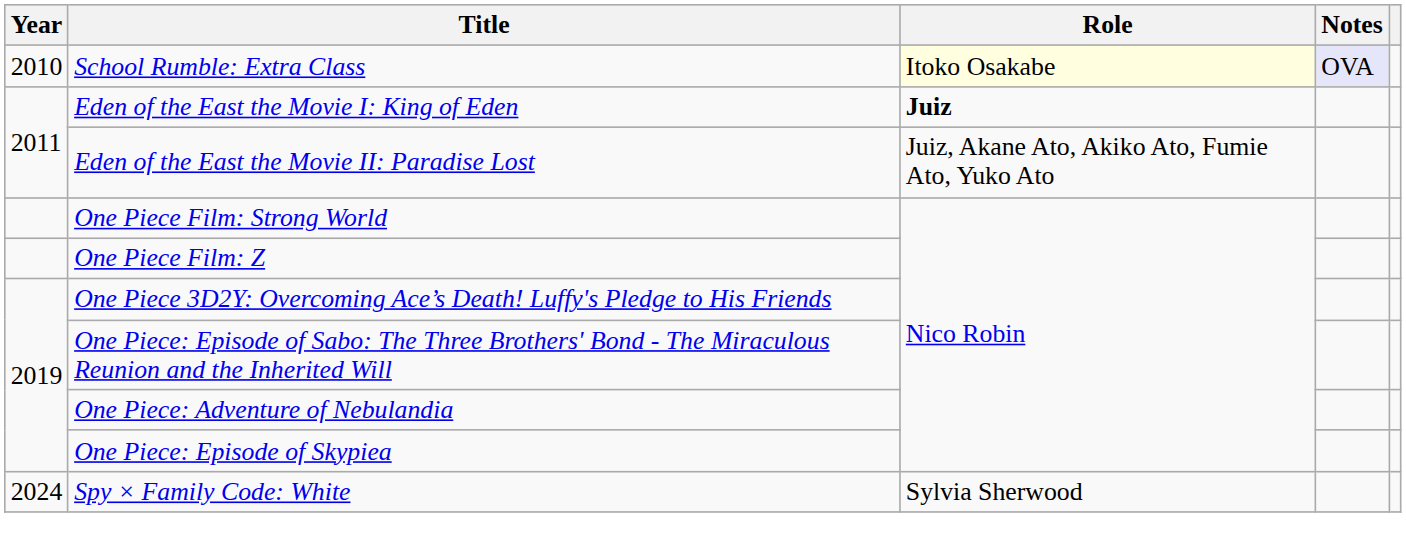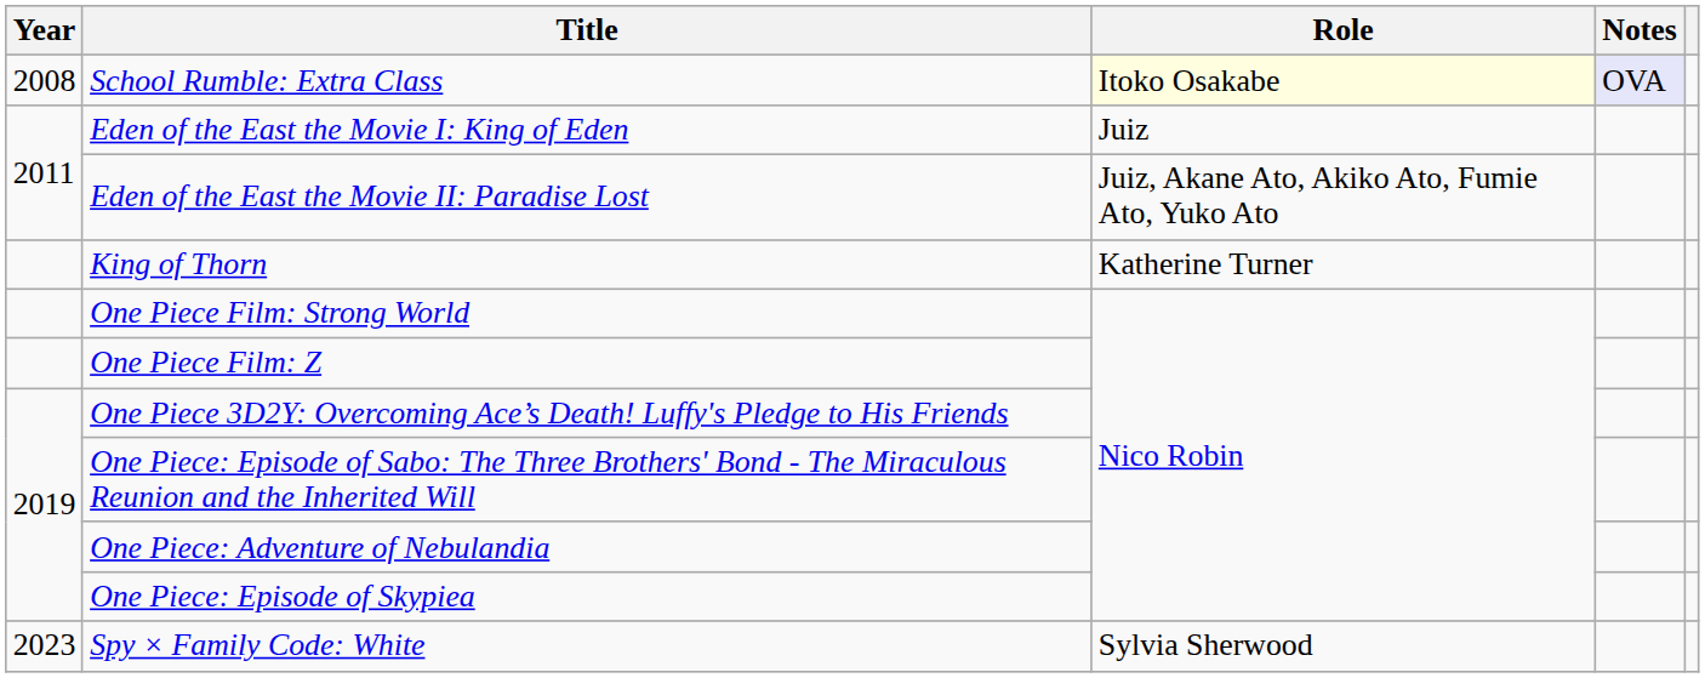School Rumble: Extra Class | Year: 2010 -> 2008
Eden of the East the Movie I: King of Eden | Role: bold -> normal
+ row: King of Thorn | Katherine Turner
Spy × Family Code: White | Year: 2024 -> 2023
